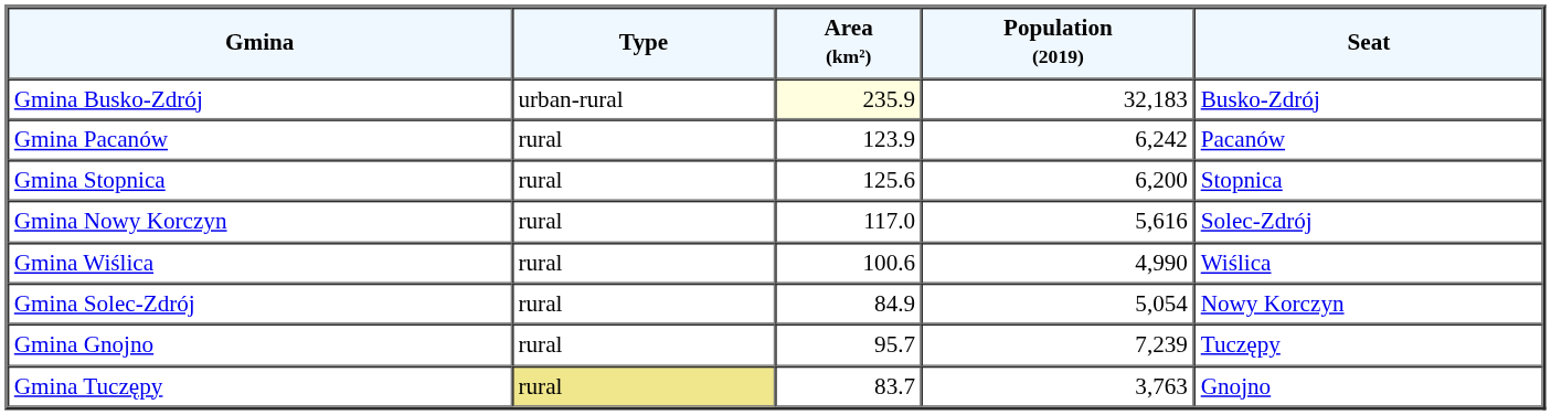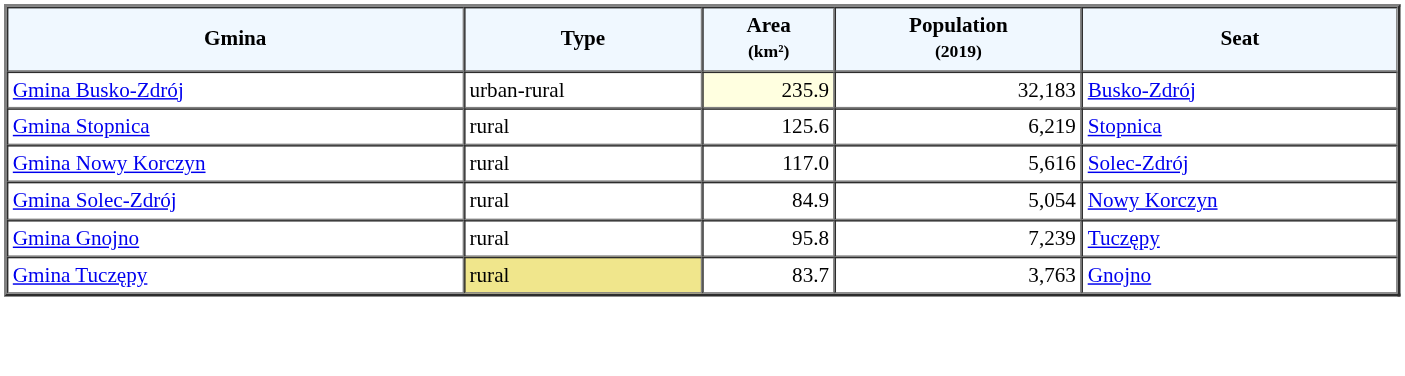- row: Gmina Pacanów | rural | 123.9 | 6,242 | Pacanów
Gmina Stopnica | Population (2019): 6,200 -> 6,219
- row: Gmina Wiślica | rural | 100.6 | 4,990 | Wiślica
Gmina Gnojno | Area (km²): 95.7 -> 95.8
